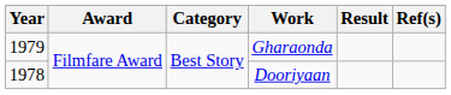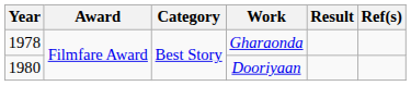Gharaonda | Year: 1979 -> 1978
Dooriyaan | Year: 1978 -> 1980
